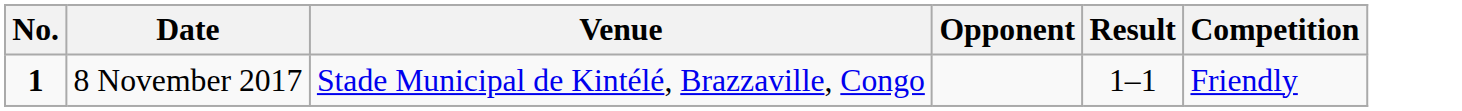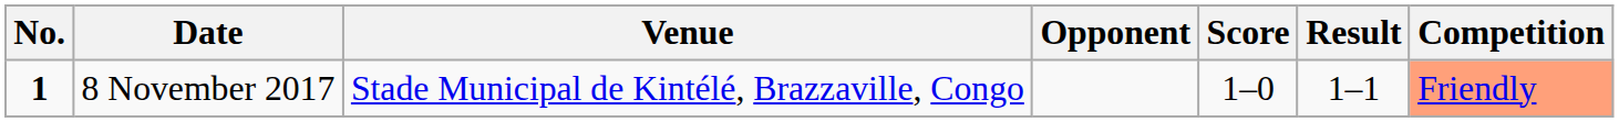+ column: Score | 1–0
8 November 2017 | Competition: no background -> lightsalmon background
